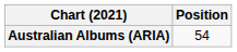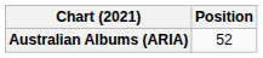Australian Albums (ARIA) | Position: 54 -> 52
